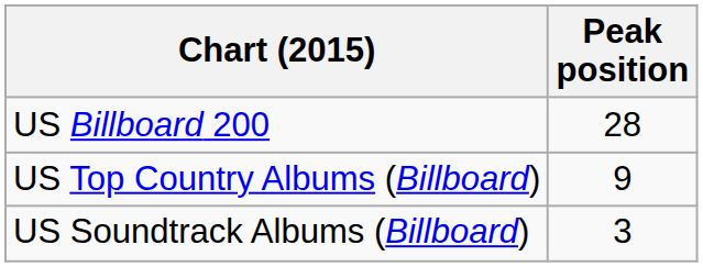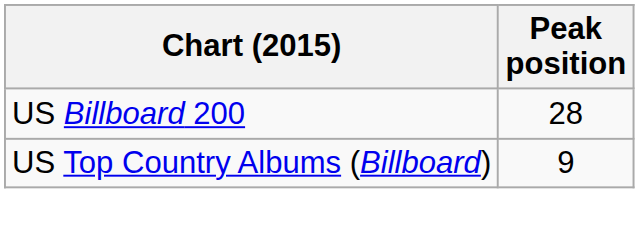- row: US Soundtrack Albums (Billboard) | 3
